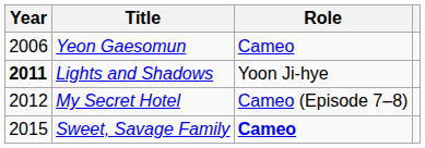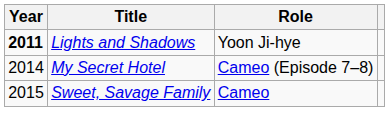- row: 2006 | Yeon Gaesomun | Cameo
My Secret Hotel | Year: 2012 -> 2014
Sweet, Savage Family | Role: bold -> normal
